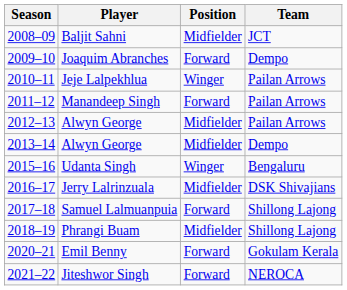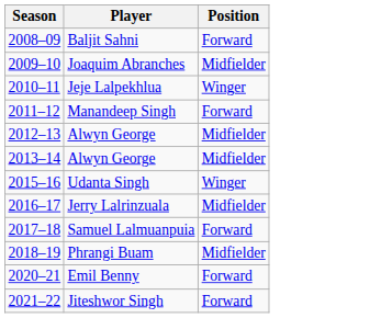- column: Team | JCT | Dempo | Pailan Arrows | Pailan Arrows | Pailan Arrows | Dempo | Bengaluru | DSK Shivajians | Shillong Lajong | Shillong Lajong | Gokulam Kerala | NEROCA
Baljit Sahni | Position: Midfielder -> Forward
Joaquim Abranches | Position: Forward -> Midfielder
